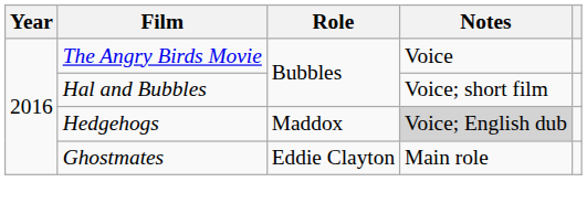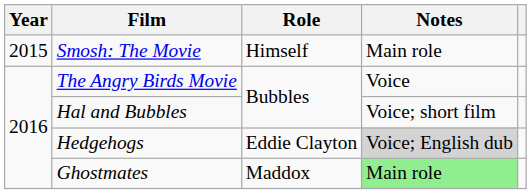+ row: 2015 | Smosh: The Movie | Himself | Main role
Hedgehogs | Role: Maddox -> Eddie Clayton
Ghostmates | Role: Eddie Clayton -> Maddox
Ghostmates | Notes: no background -> lightgreen background
